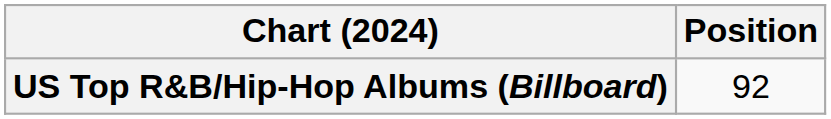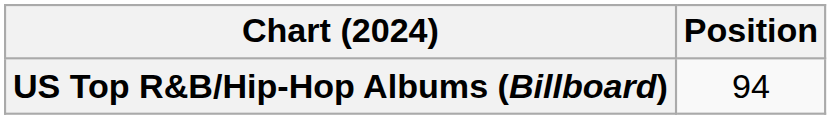US Top R&B/Hip-Hop Albums (Billboard) | Position: 92 -> 94
